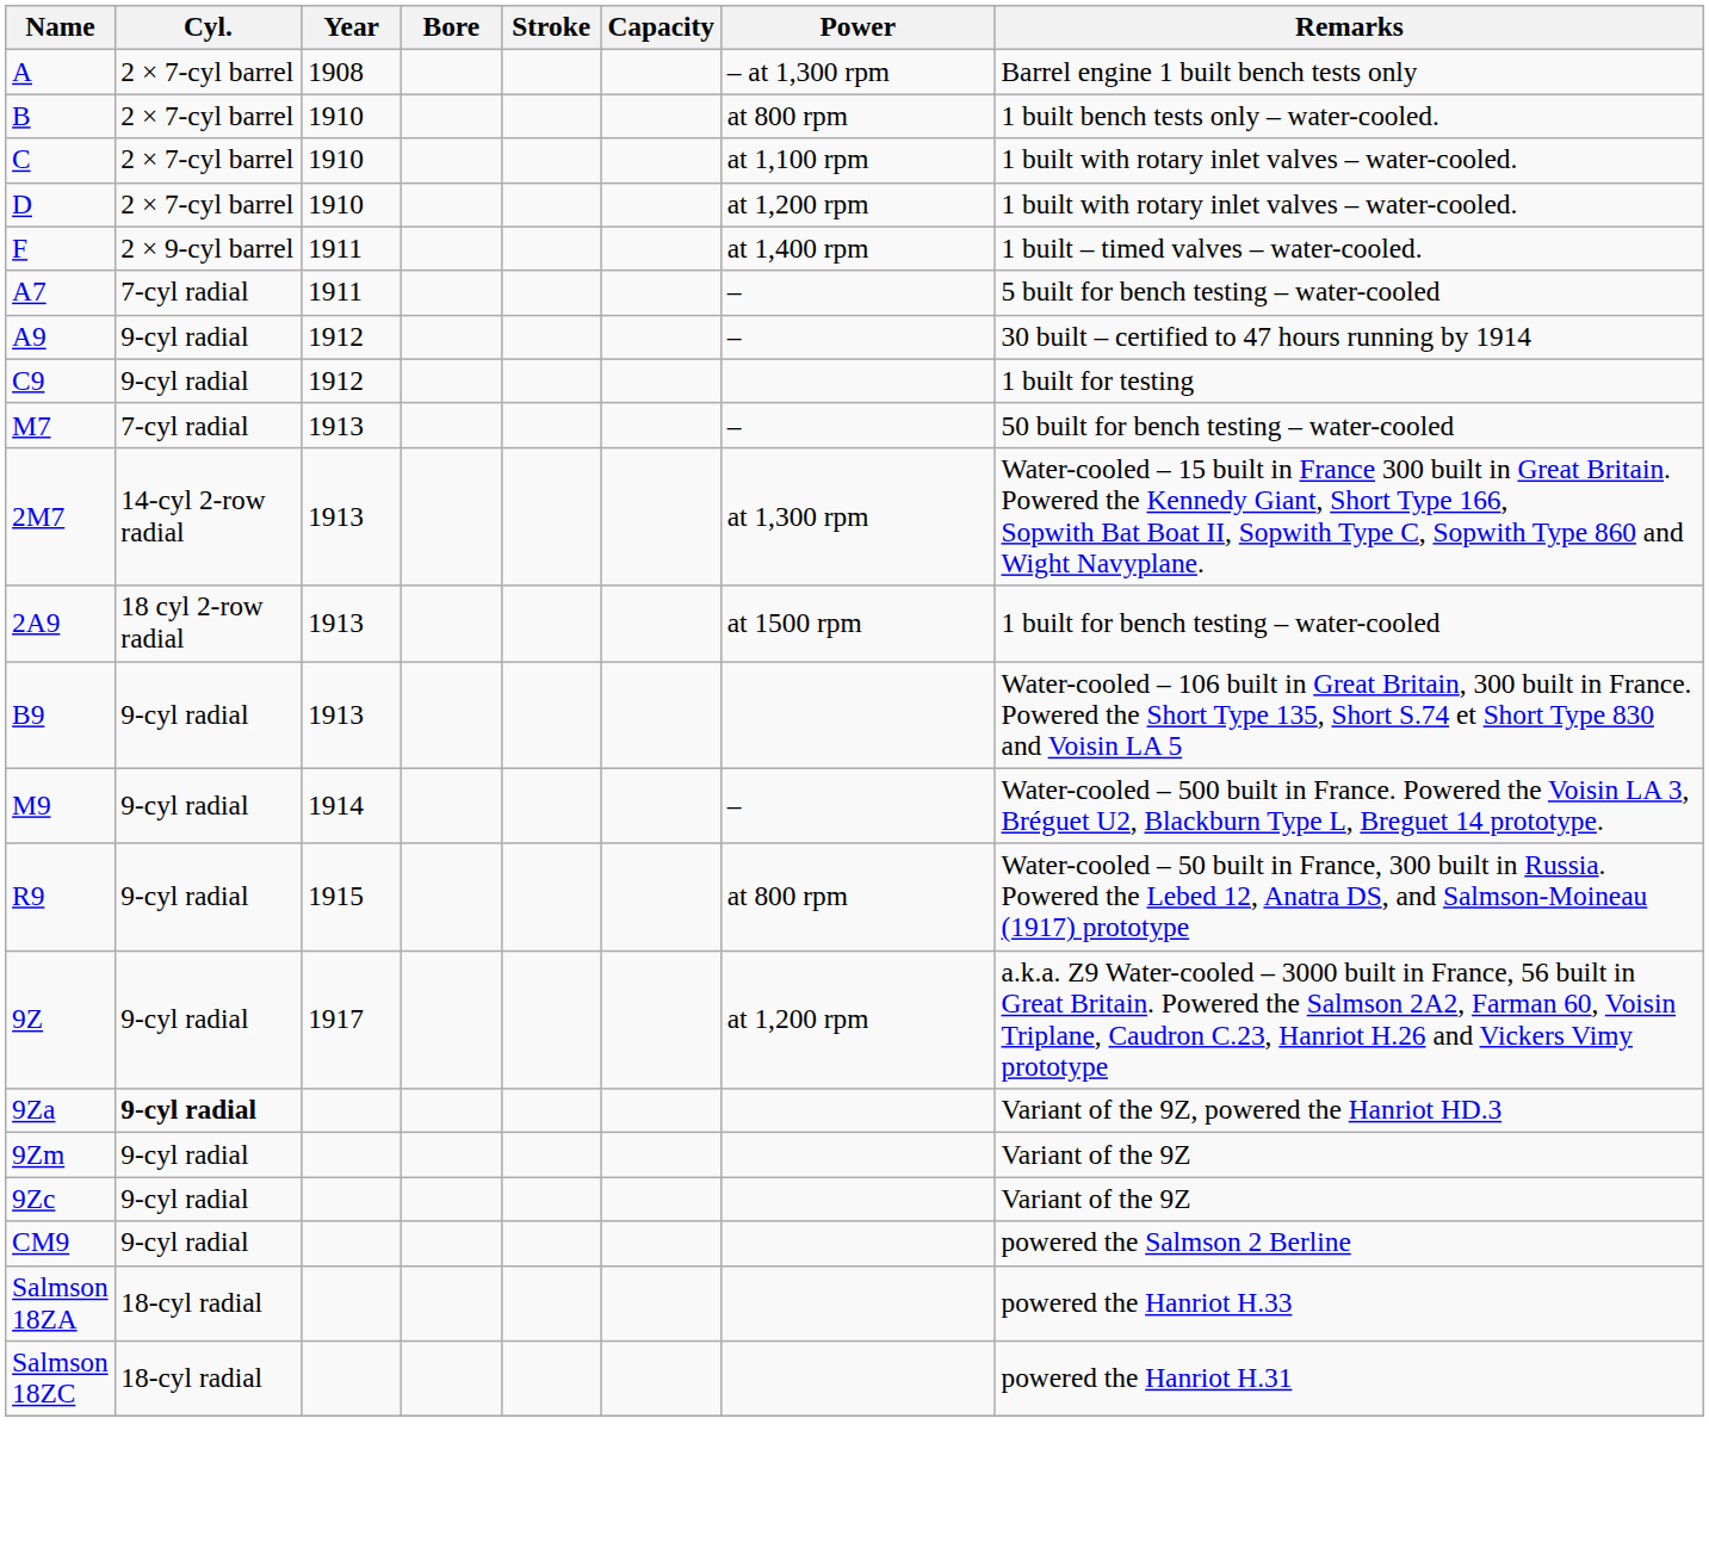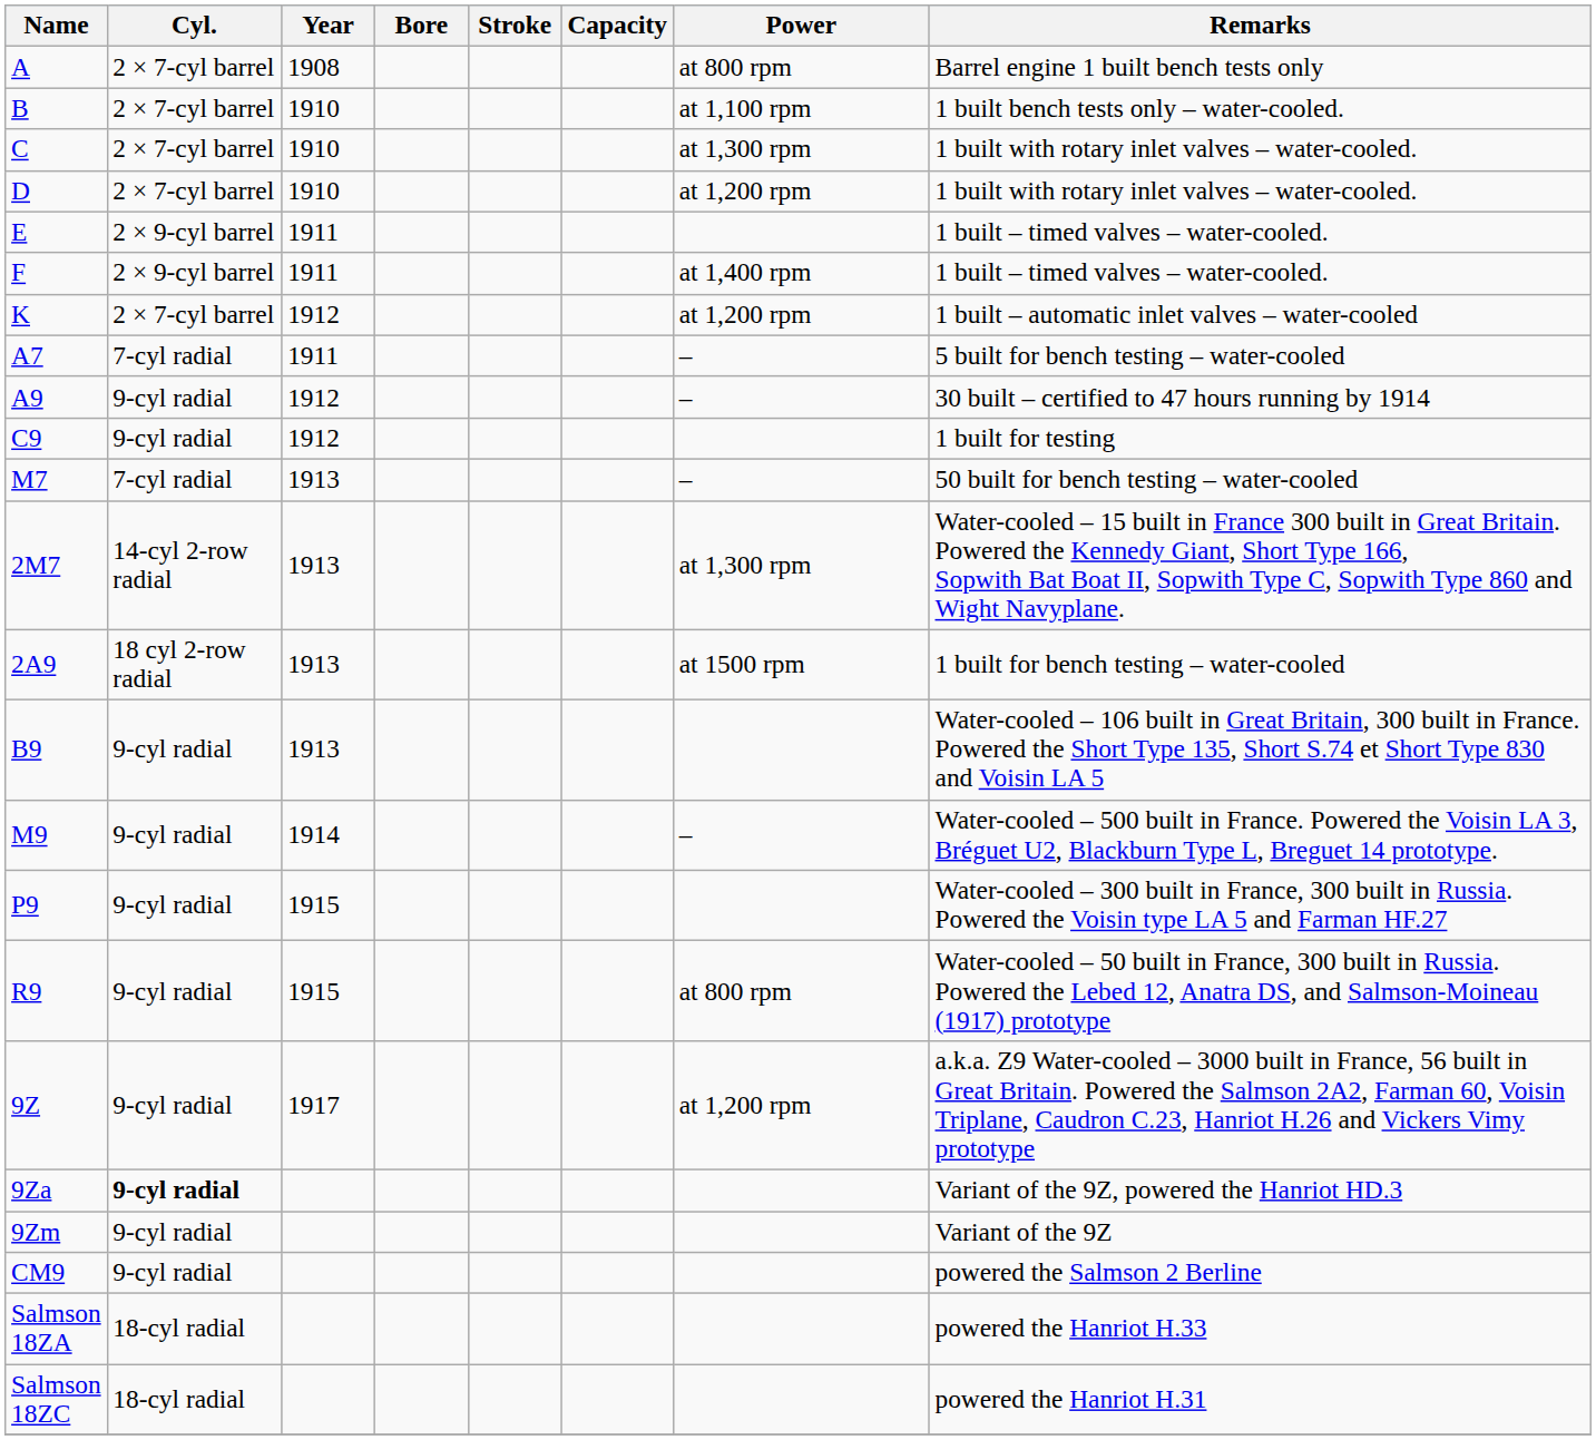A | Power: – at 1,300 rpm -> at 800 rpm
B | Power: at 800 rpm -> at 1,100 rpm
C | Power: at 1,100 rpm -> at 1,300 rpm
+ row: E | 2 × 9-cyl barrel | 1911 | 1 built – timed valves – water-cooled.
+ row: K | 2 × 7-cyl barrel | 1912 | at 1,200 rpm | 1 built – automatic inlet valves – water-cooled
+ row: P9 | 9-cyl radial | 1915 | Water-cooled – 300 built in France, 300 built in Russia. Powered the Voisin type LA 5 and Farman HF.27
- row: 9Zc | 9-cyl radial | Variant of the 9Z
